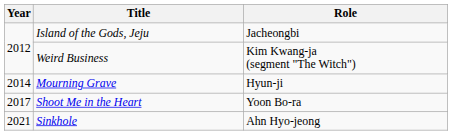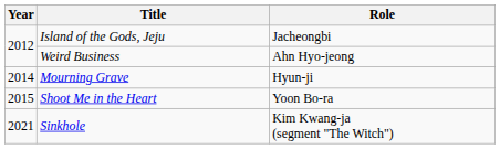Weird Business | Role: Kim Kwang-ja (segment "The Witch") -> Ahn Hyo-jeong
Shoot Me in the Heart | Year: 2017 -> 2015
Sinkhole | Role: Ahn Hyo-jeong -> Kim Kwang-ja (segment "The Witch")
